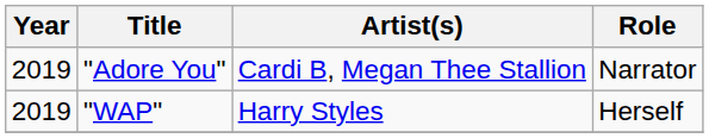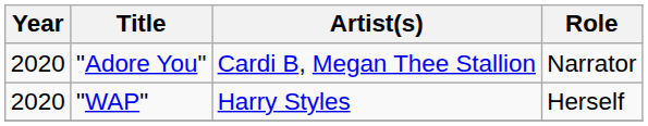"Adore You" | Year: 2019 -> 2020
"WAP" | Year: 2019 -> 2020
